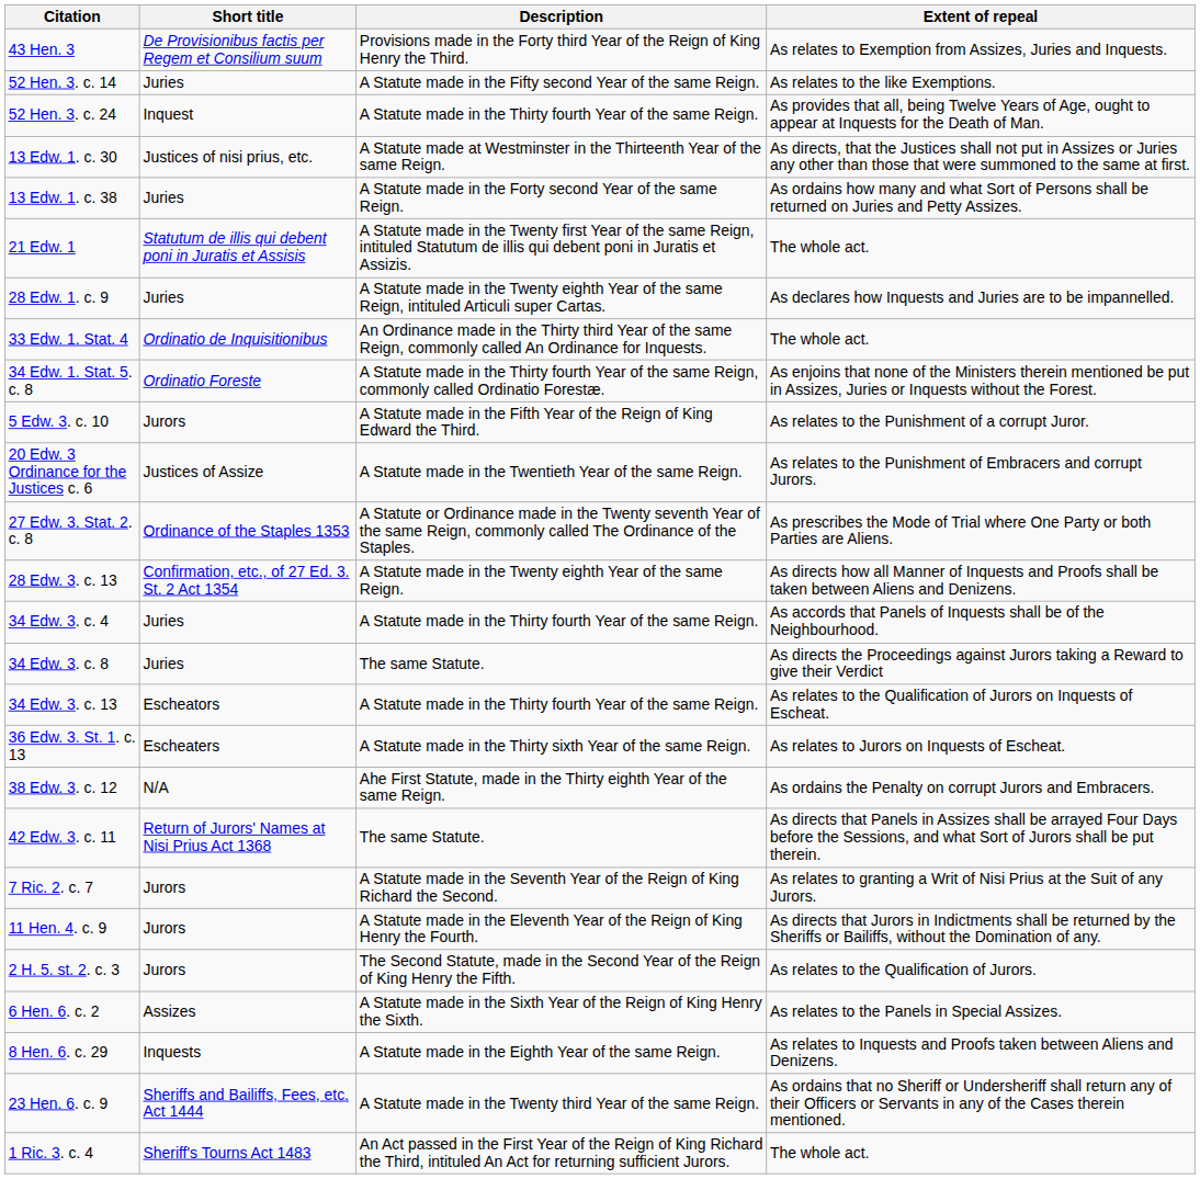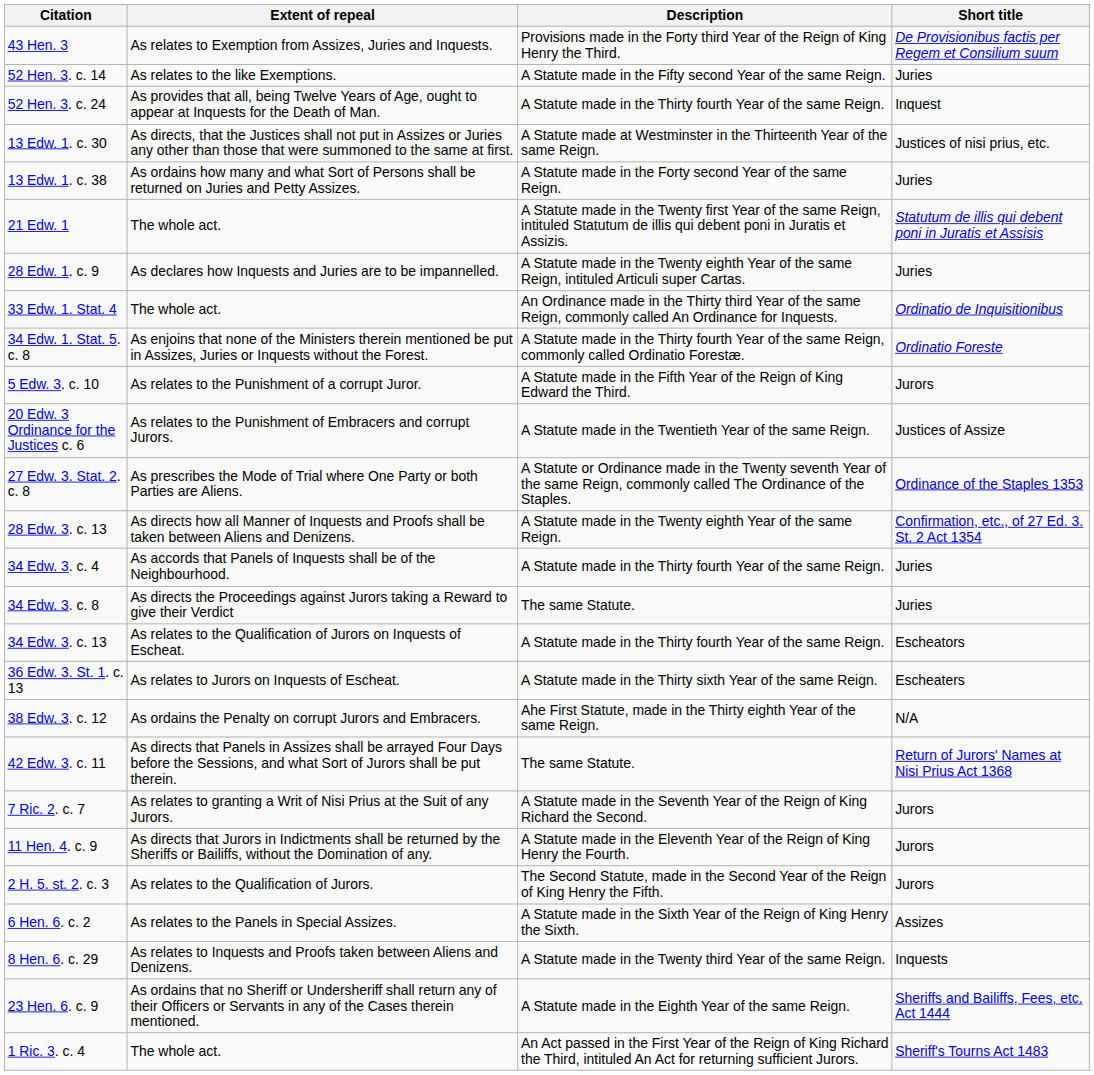columns swapped: Short title <-> Extent of repeal
8 Hen. 6. c. 29 | Description: A Statute made in the Eighth Year of the same Reign. -> A Statute made in the Twenty third Year of the same Reign.
23 Hen. 6. c. 9 | Description: A Statute made in the Twenty third Year of the same Reign. -> A Statute made in the Eighth Year of the same Reign.
